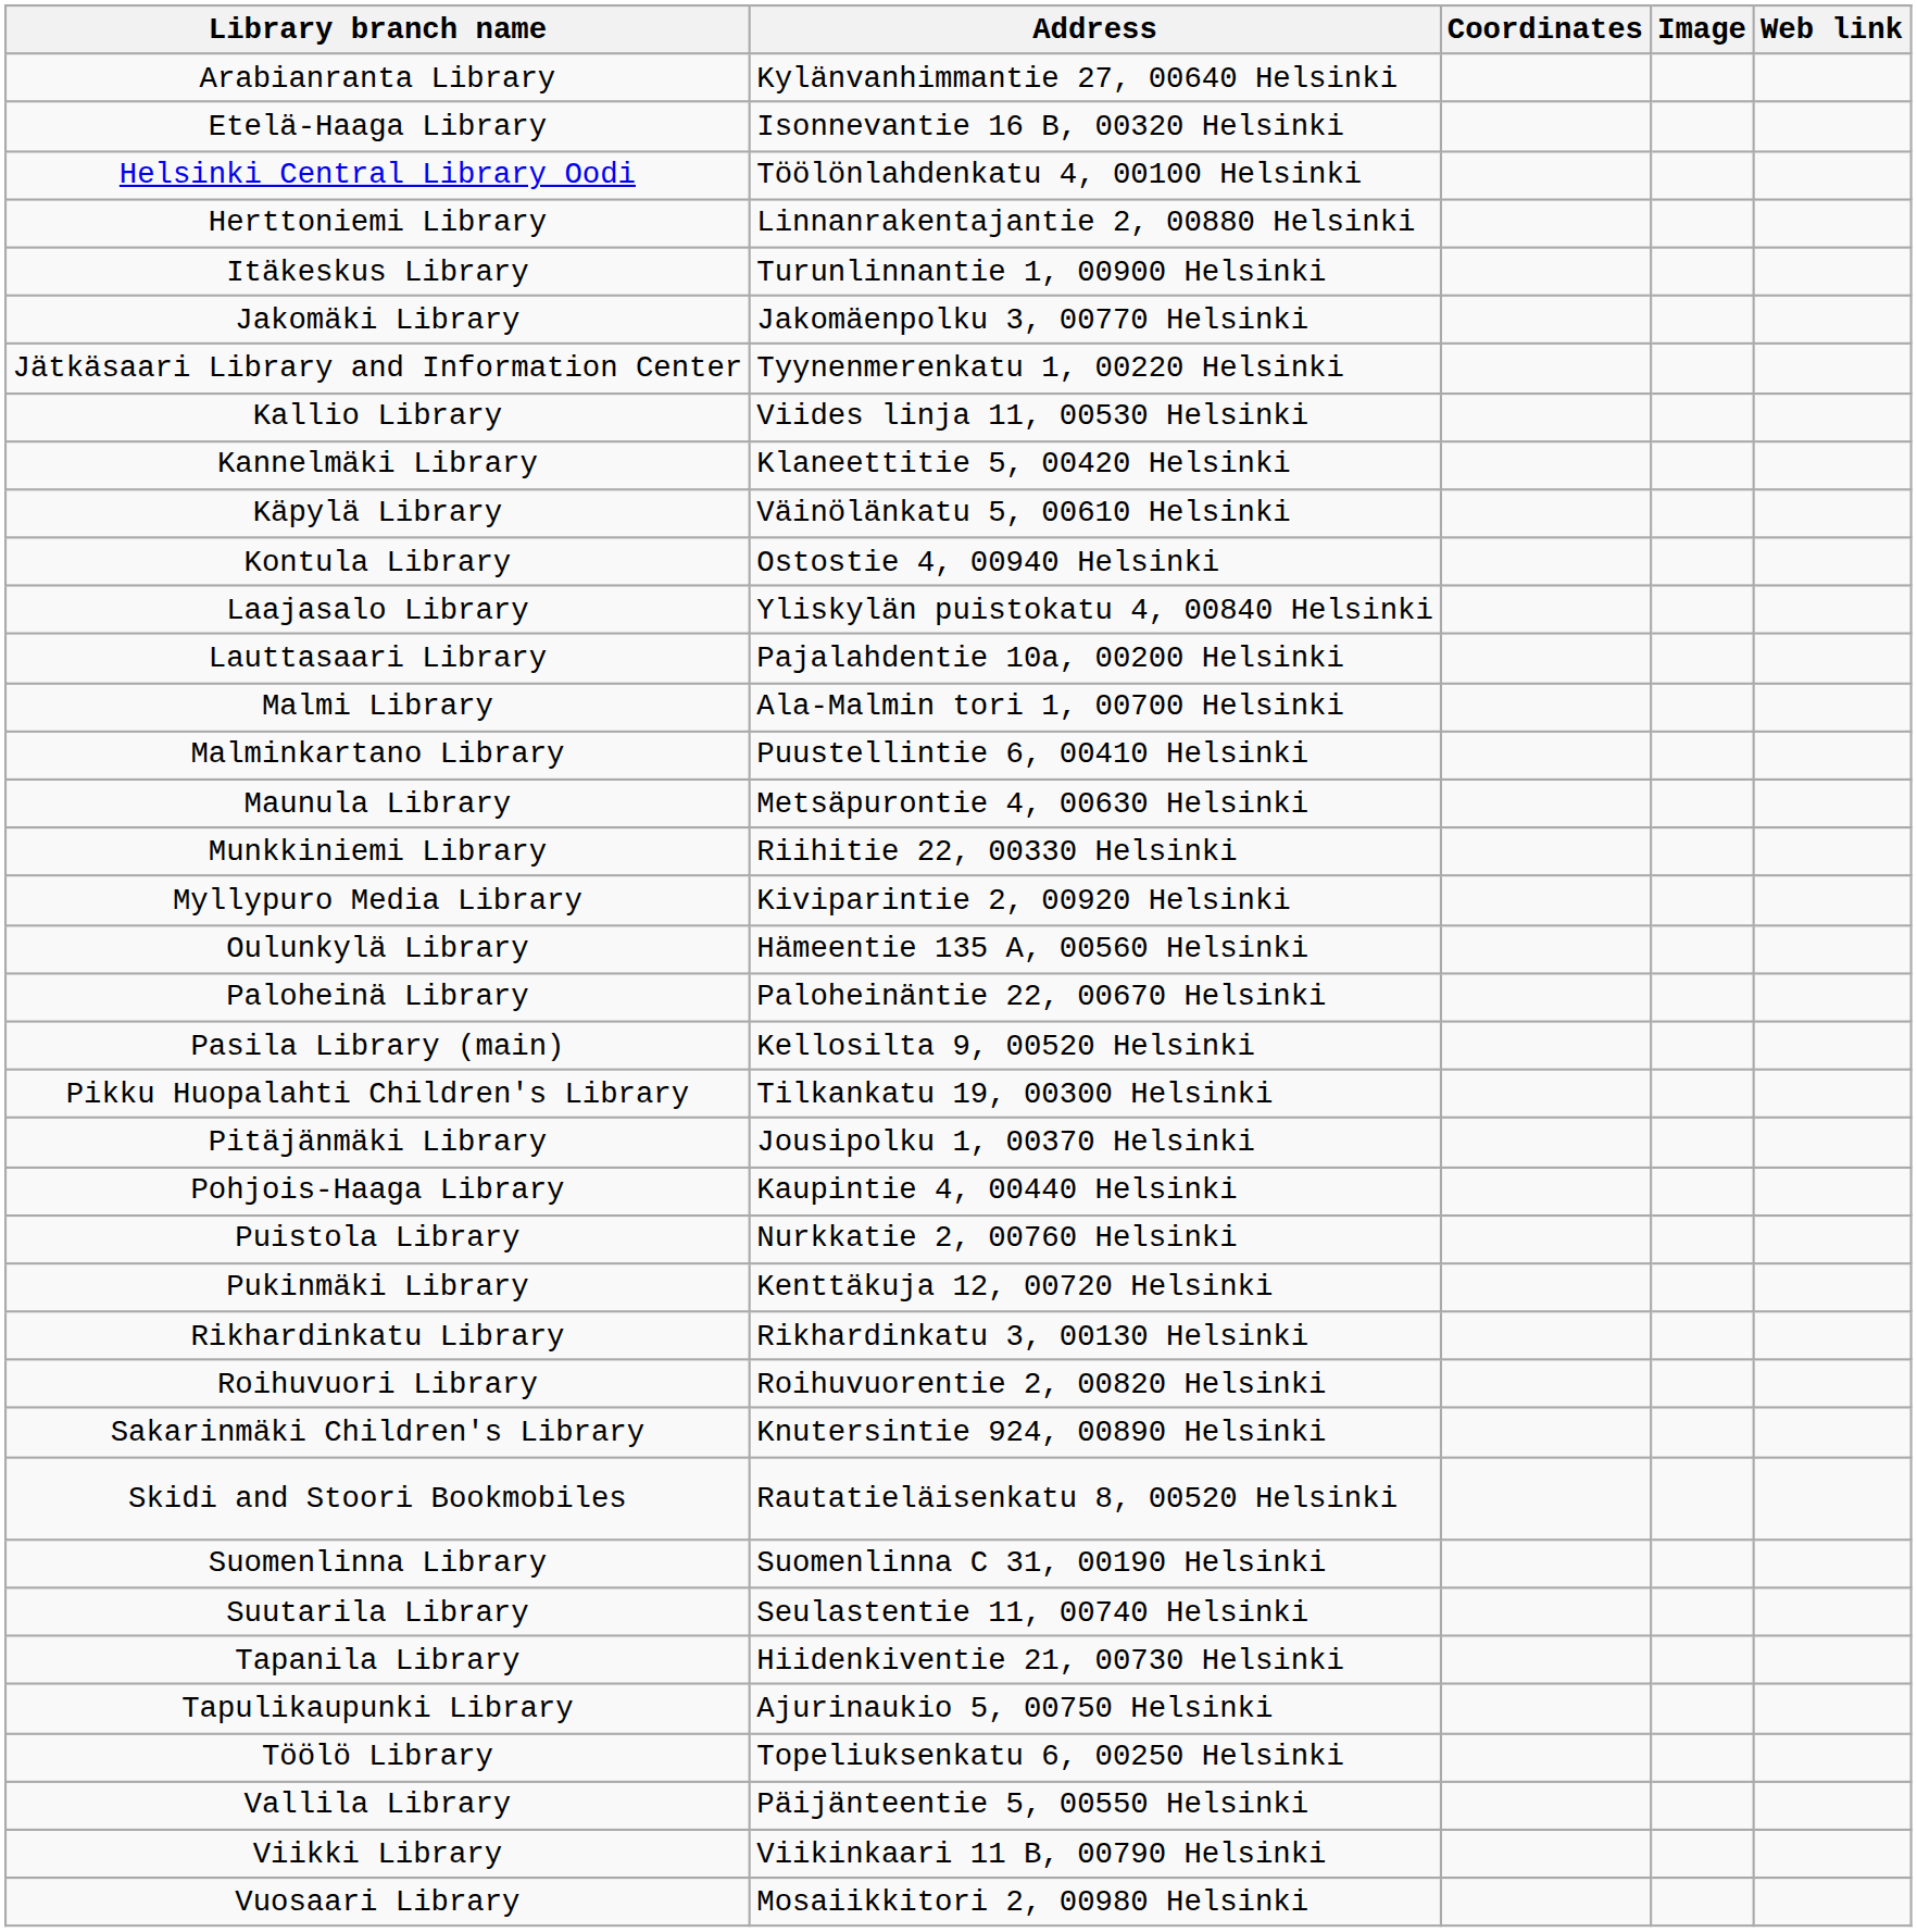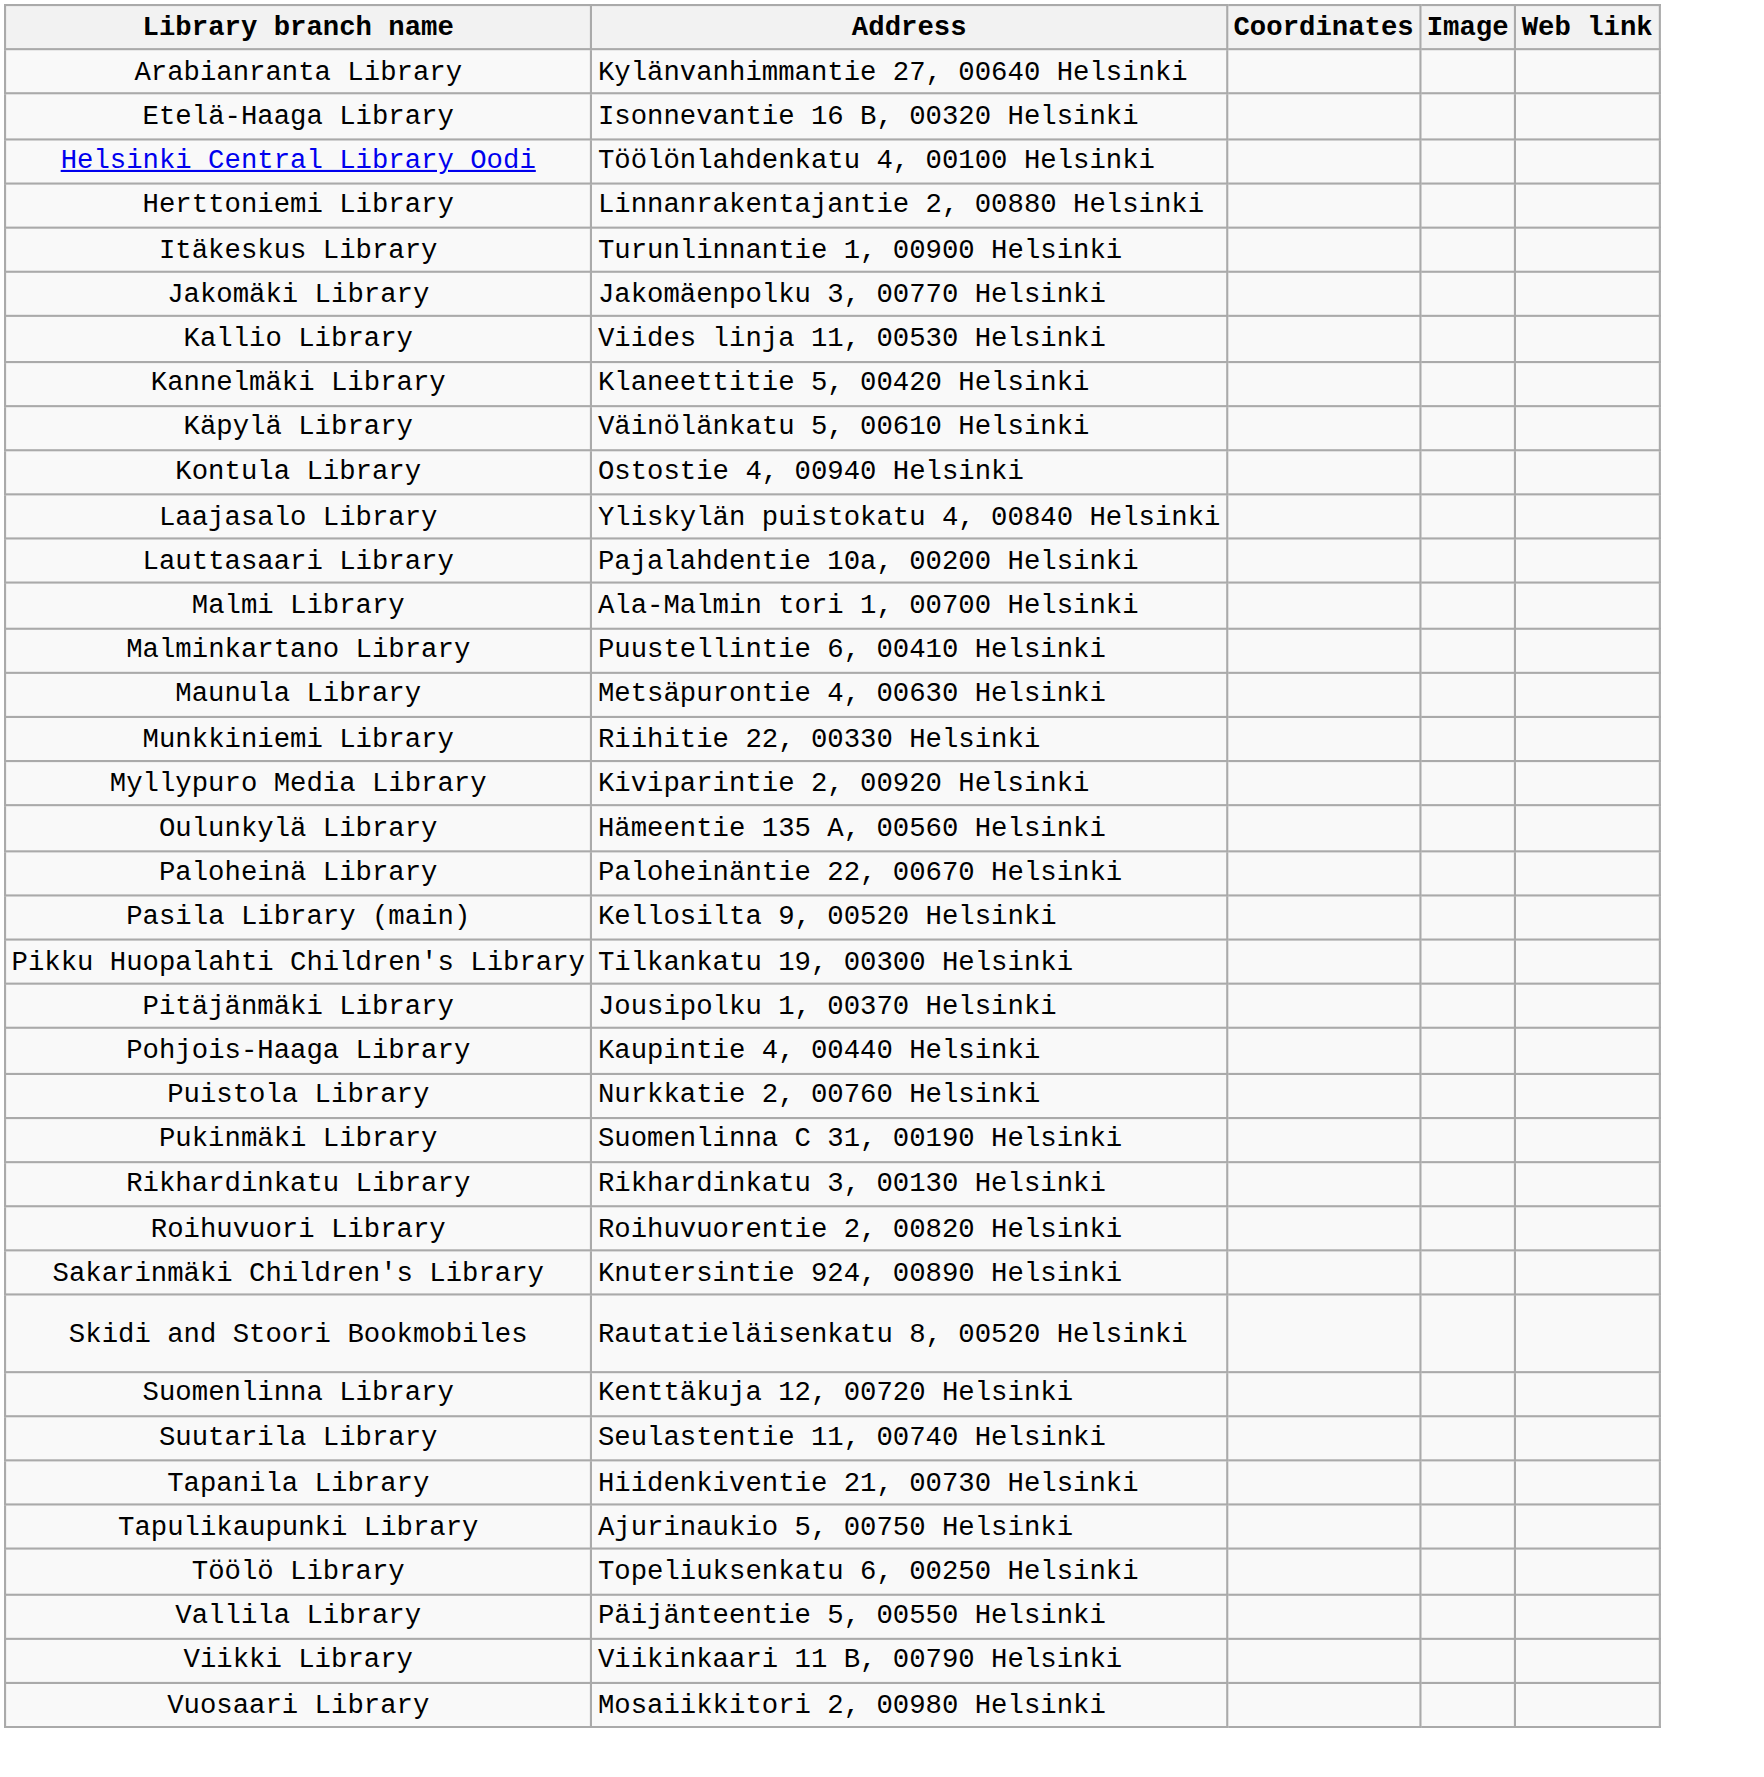- row: Jätkäsaari Library and Information Center | Tyynenmerenkatu 1, 00220 Helsinki
Pukinmäki Library | Address: Kenttäkuja 12, 00720 Helsinki -> Suomenlinna C 31, 00190 Helsinki
Suomenlinna Library | Address: Suomenlinna C 31, 00190 Helsinki -> Kenttäkuja 12, 00720 Helsinki
